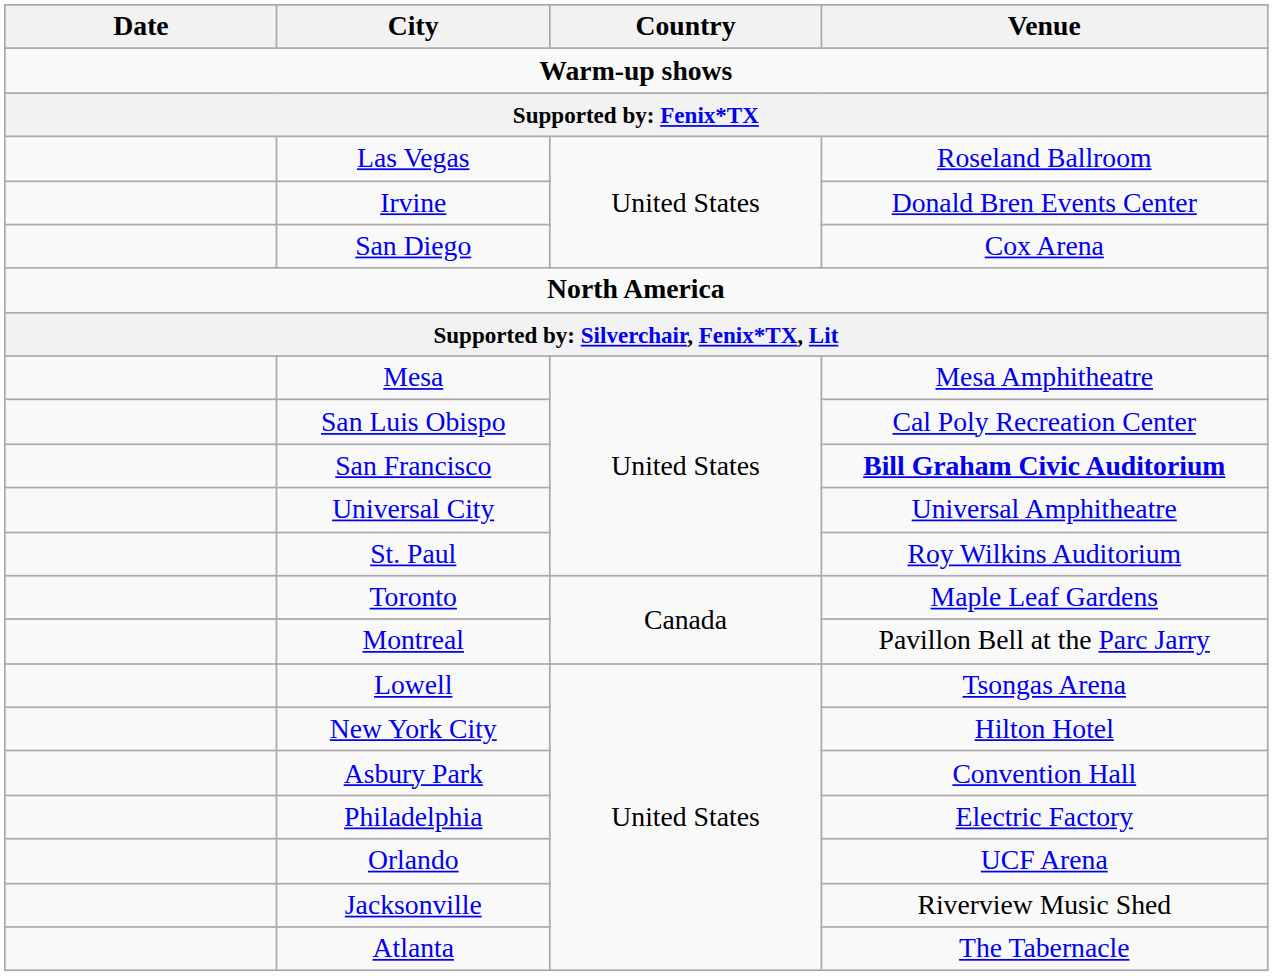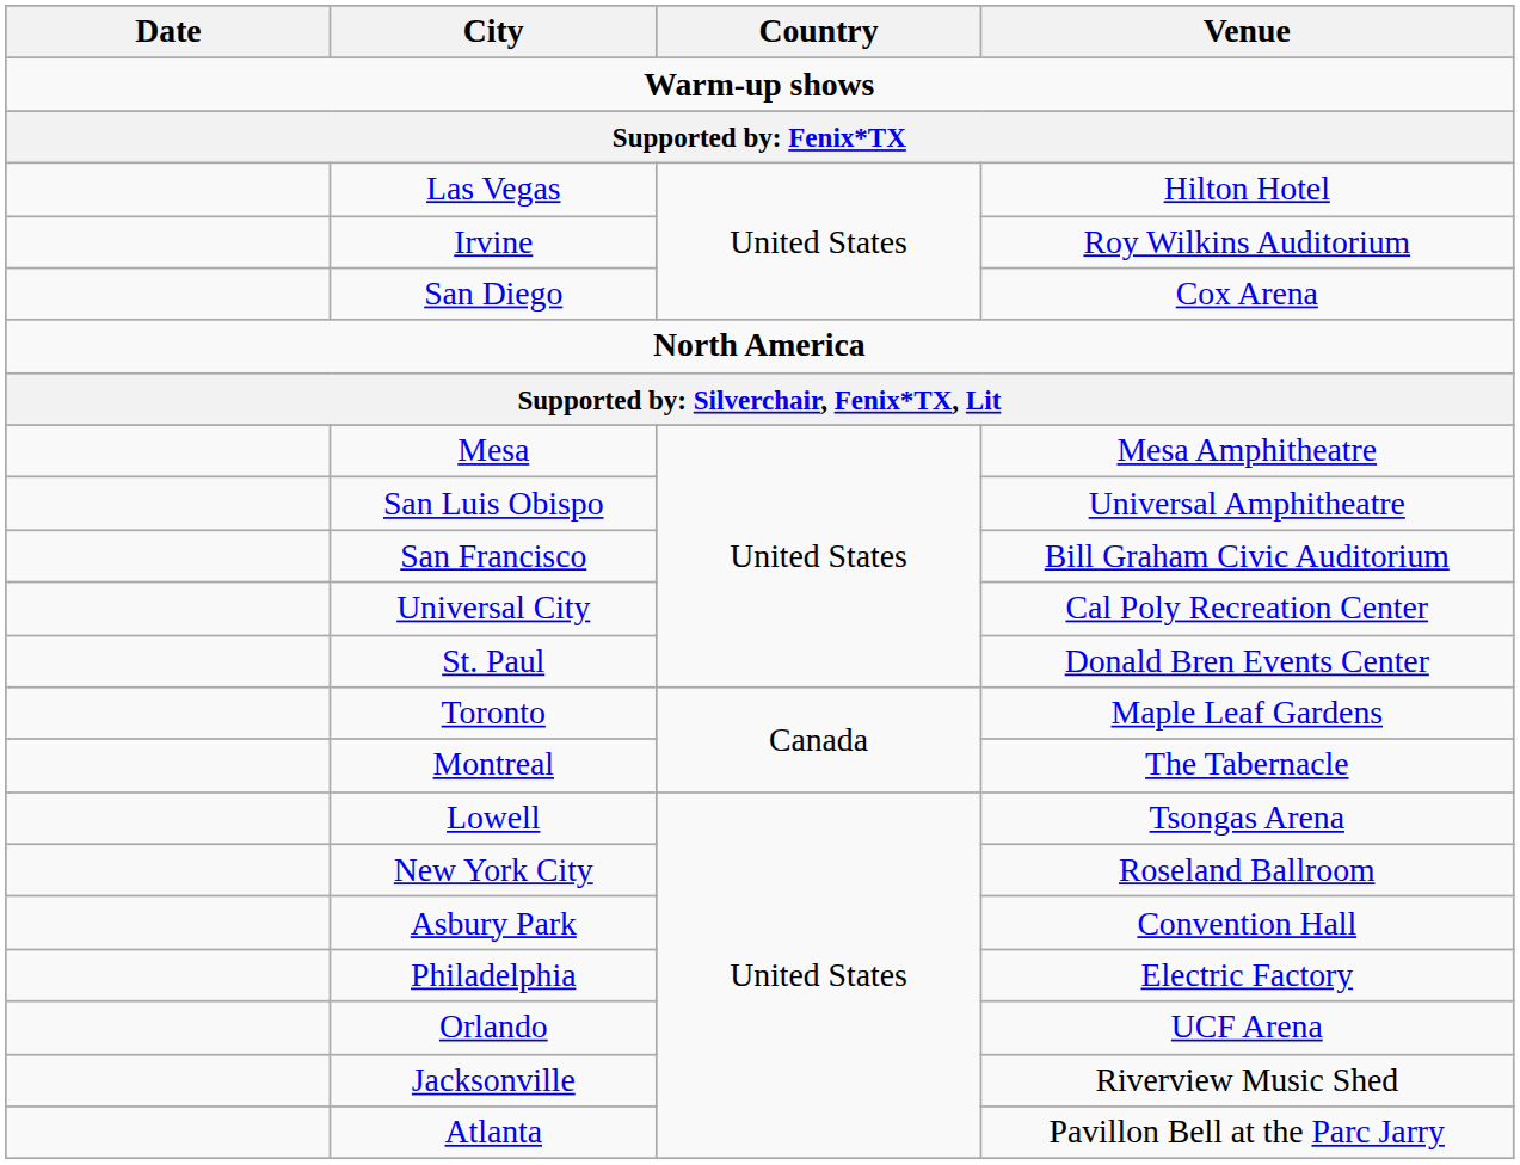Las Vegas | Venue: Roseland Ballroom -> Hilton Hotel
Irvine | Venue: Donald Bren Events Center -> Roy Wilkins Auditorium
San Luis Obispo | Venue: Cal Poly Recreation Center -> Universal Amphitheatre
San Francisco | Venue: bold -> normal
Universal City | Venue: Universal Amphitheatre -> Cal Poly Recreation Center
St. Paul | Venue: Roy Wilkins Auditorium -> Donald Bren Events Center
Montreal | Venue: Pavillon Bell at the Parc Jarry -> The Tabernacle
New York City | Venue: Hilton Hotel -> Roseland Ballroom
Atlanta | Venue: The Tabernacle -> Pavillon Bell at the Parc Jarry
